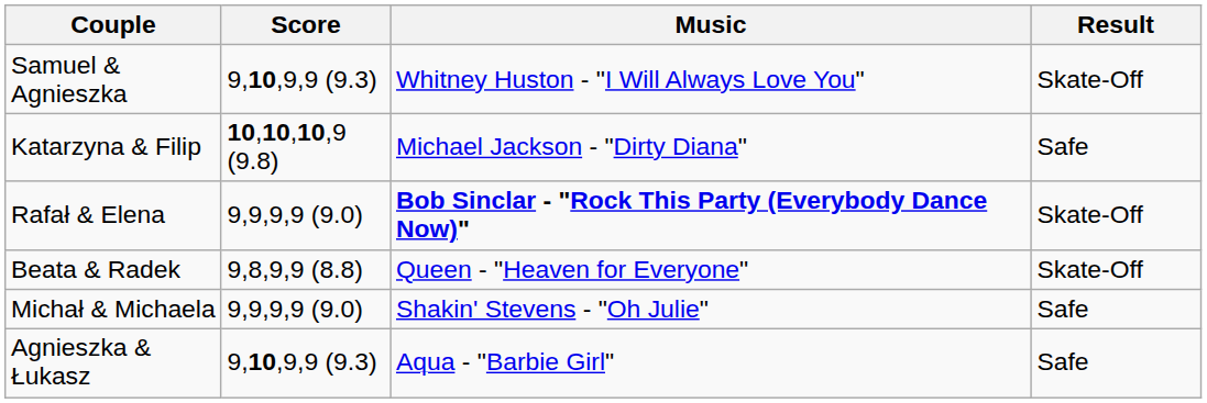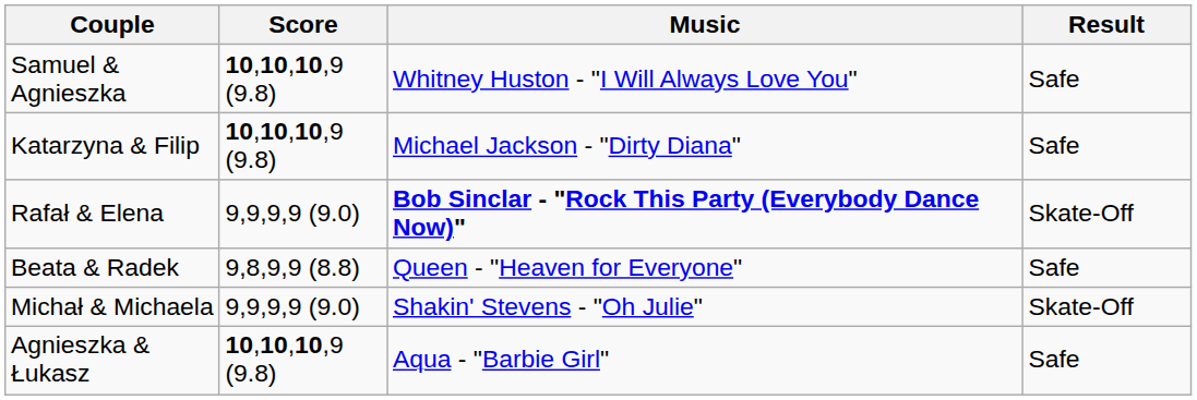Samuel & Agnieszka | Score: 9,10,9,9 (9.3) -> 10,10,10,9 (9.8)
Samuel & Agnieszka | Result: Skate-Off -> Safe
Beata & Radek | Result: Skate-Off -> Safe
Michał & Michaela | Result: Safe -> Skate-Off
Agnieszka & Łukasz | Score: 9,10,9,9 (9.3) -> 10,10,10,9 (9.8)
